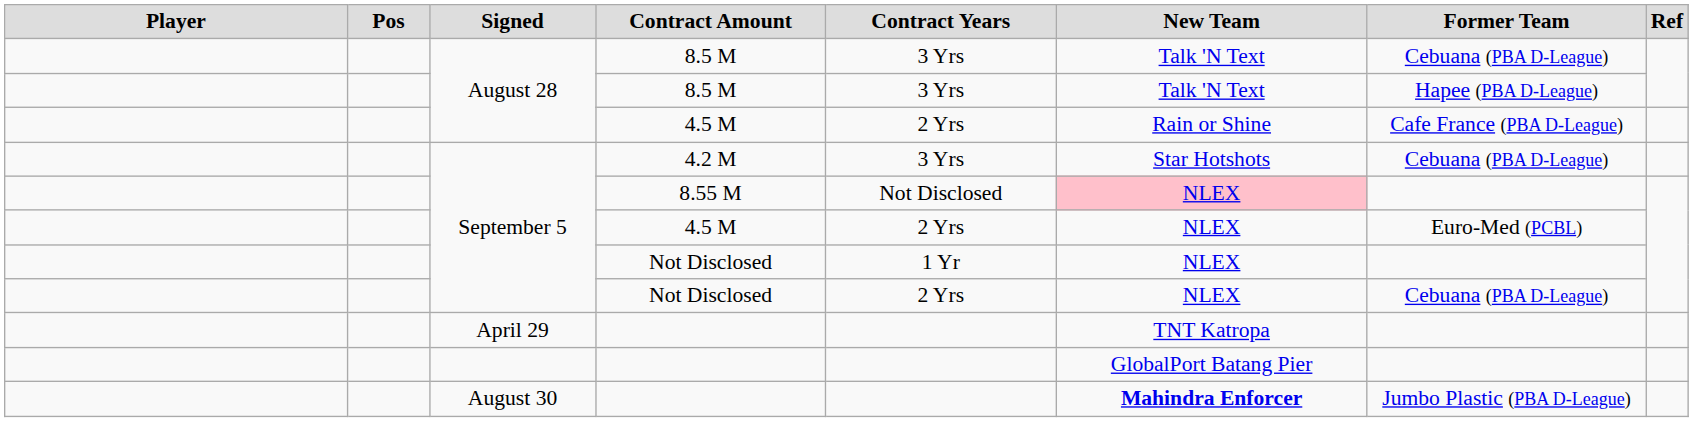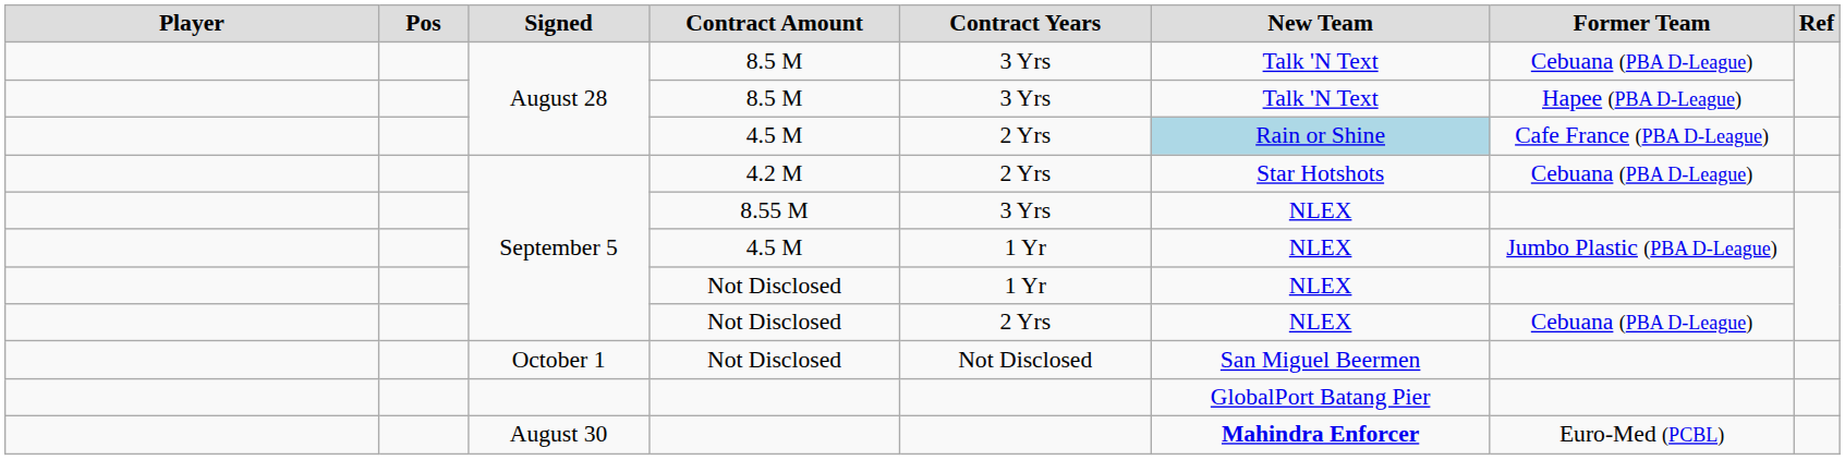August 28 / 4.5 M | New Team: no background -> lightblue background
September 5 / 4.2 M | Contract Years: 3 Yrs -> 2 Yrs
September 5 / 8.55 M | Contract Years: Not Disclosed -> 3 Yrs
September 5 / 8.55 M | New Team: pink background -> no background
September 5 / 4.5 M | Contract Years: 2 Yrs -> 1 Yr
September 5 / 4.5 M | Former Team: Euro-Med (PCBL) -> Jumbo Plastic (PBA D-League)
+ row: October 1 | Not Disclosed | Not Disclosed | San Miguel Beermen
- row: April 29 | TNT Katropa
August 30 | Former Team: Jumbo Plastic (PBA D-League) -> Euro-Med (PCBL)
